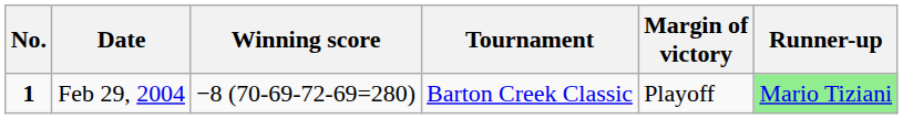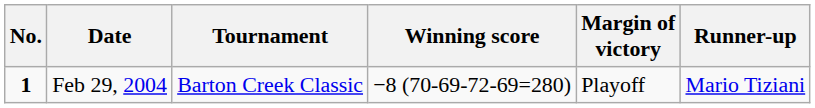columns swapped: Tournament <-> Winning score
Feb 29, 2004 | Runner-up: lightgreen background -> no background
